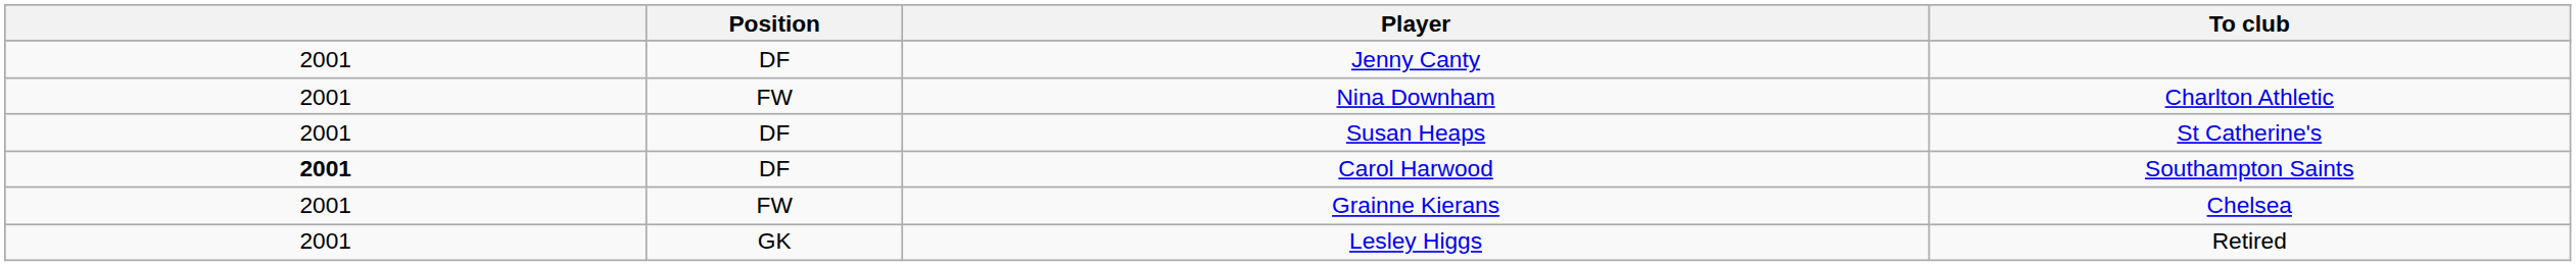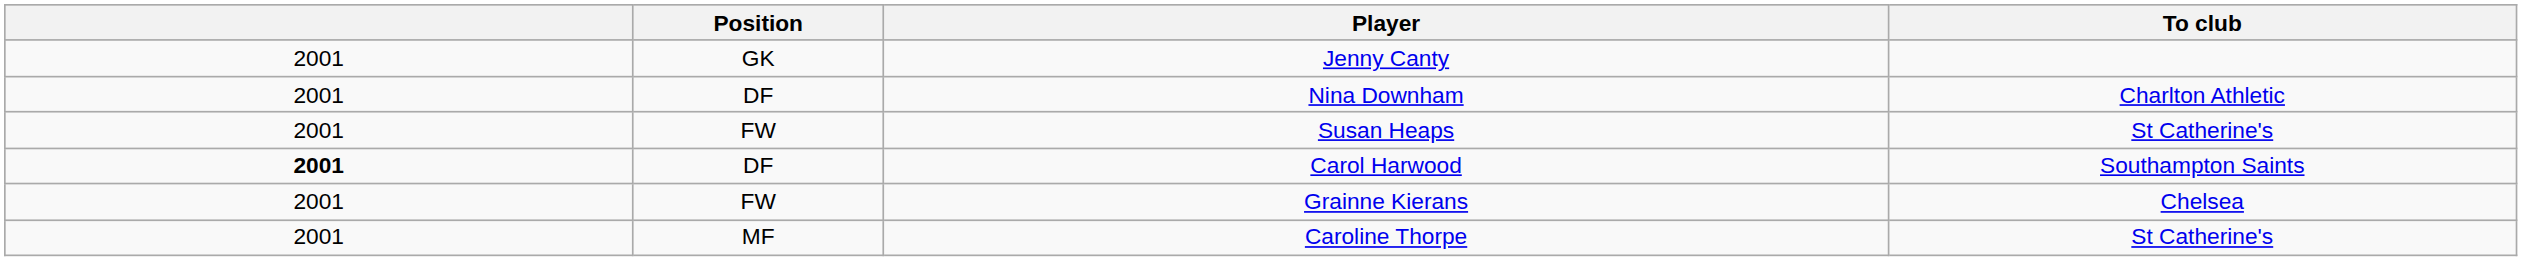Jenny Canty | Position: DF -> GK
Nina Downham | Position: FW -> DF
Susan Heaps | Position: DF -> FW
- row: 2001 | GK | Lesley Higgs | Retired
+ row: 2001 | MF | Caroline Thorpe | St Catherine's
